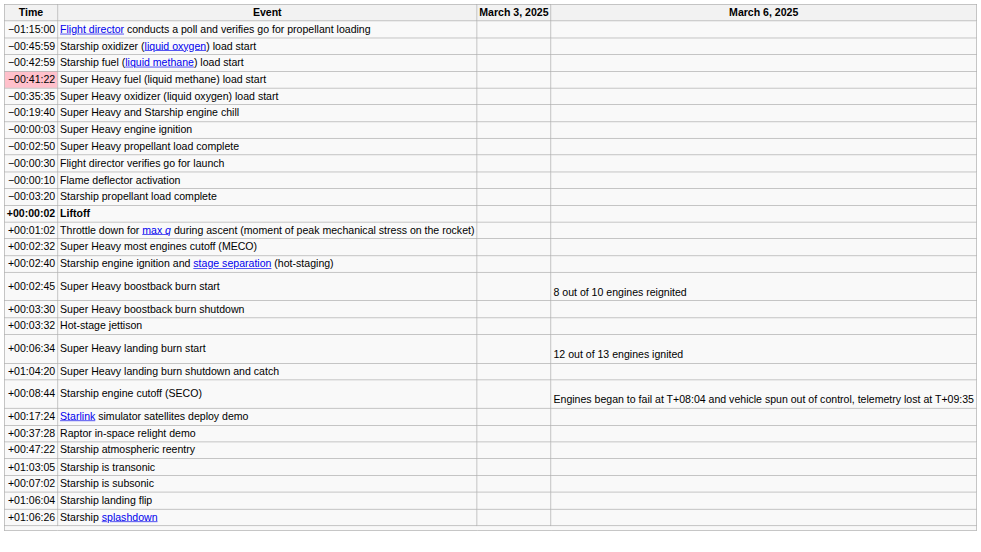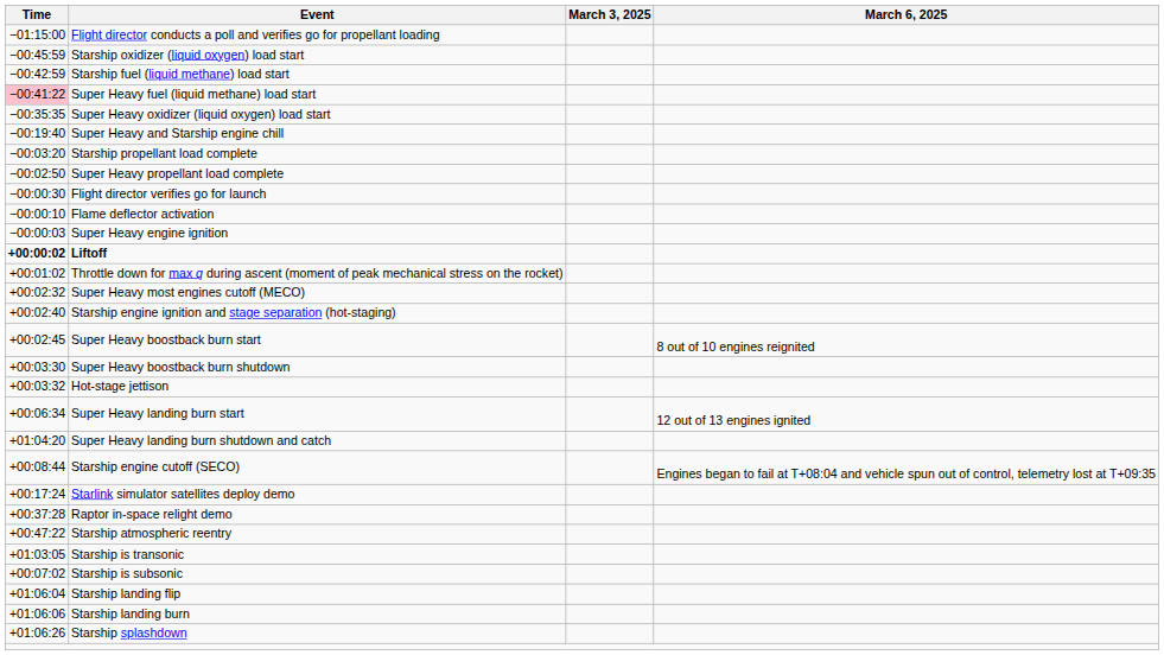rows swapped: Starship propellant load complete <-> Super Heavy engine ignition
+ row: +01:06:06 | Starship landing burn
